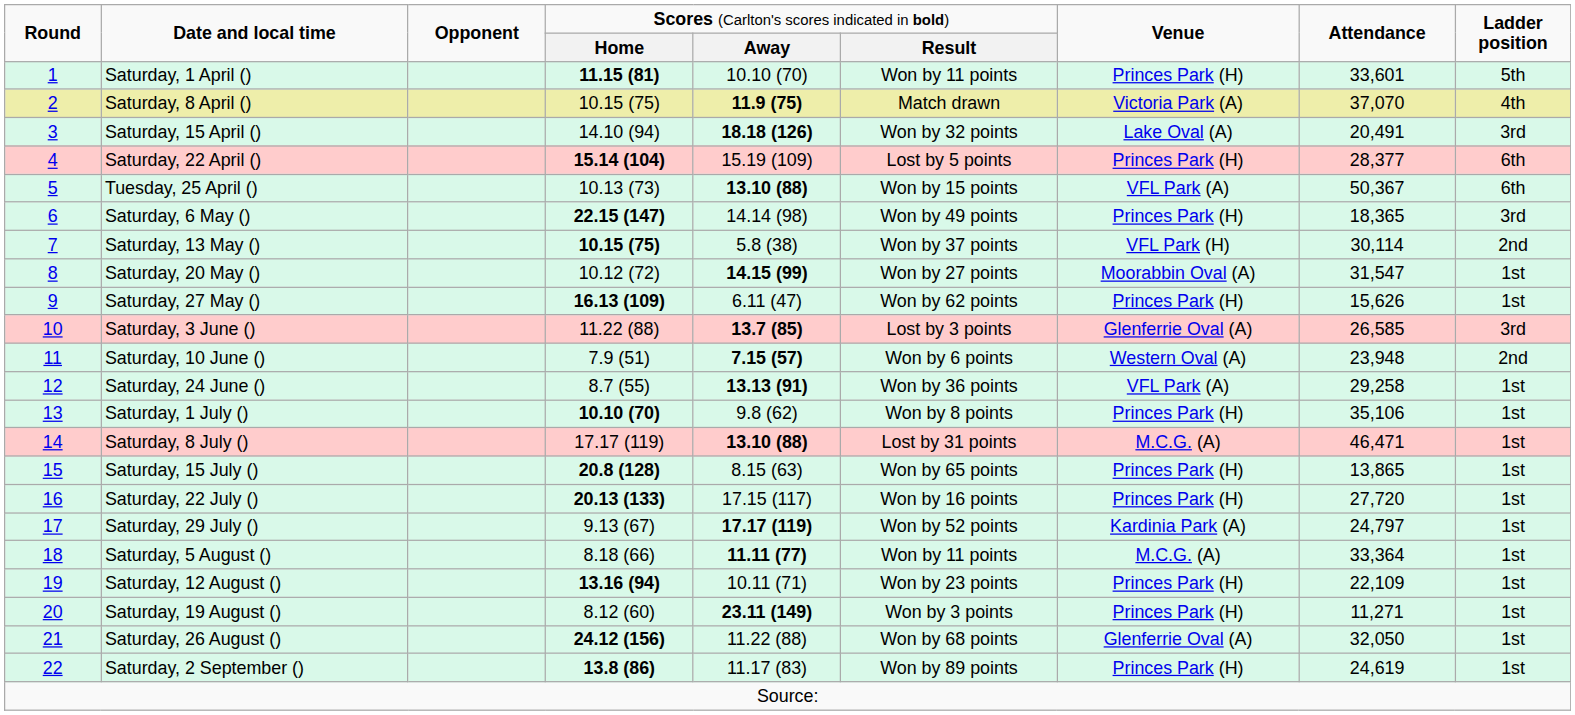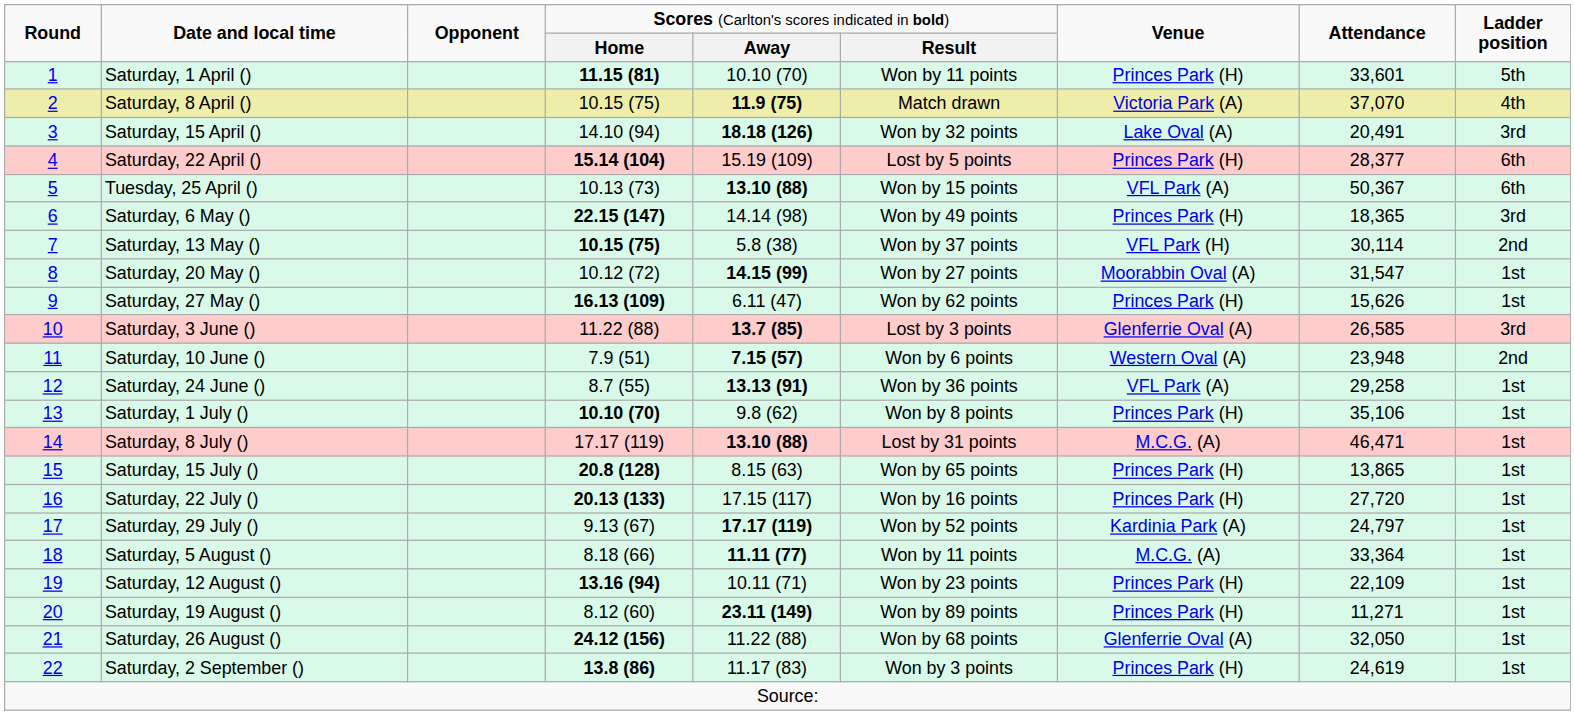Saturday, 19 August () | column 6: Won by 3 points -> Won by 89 points
Saturday, 2 September () | column 6: Won by 89 points -> Won by 3 points
